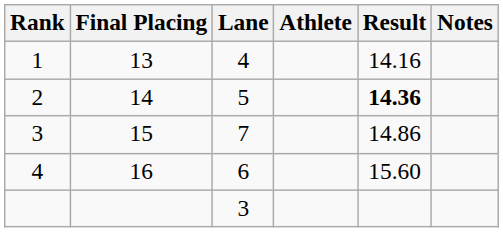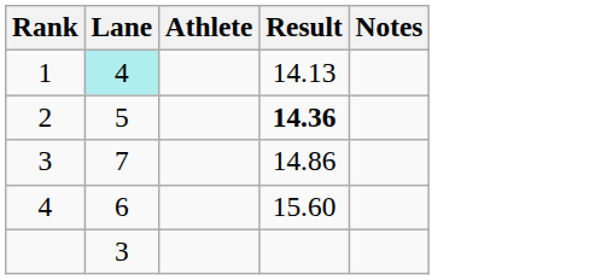- column: Final Placing | 13 | 14 | 15 | 16
1 | Lane: no background -> paleturquoise background
1 | Result: 14.16 -> 14.13
